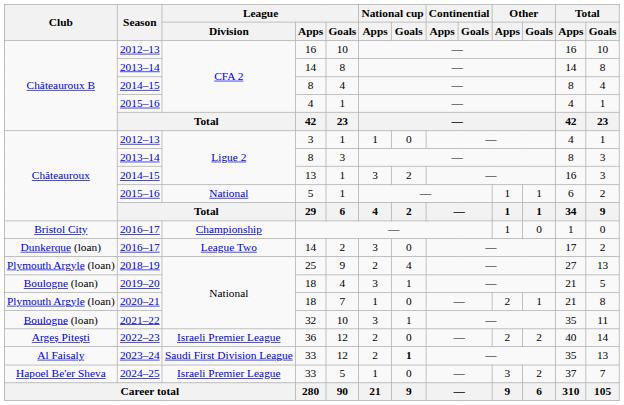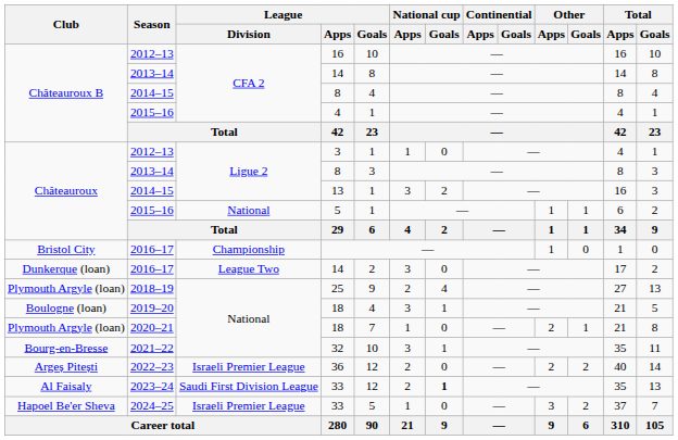32 | Club: Boulogne (loan) -> Bourg-en-Bresse
